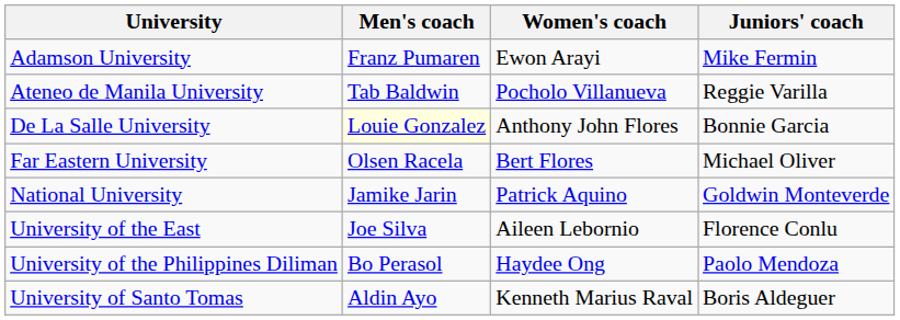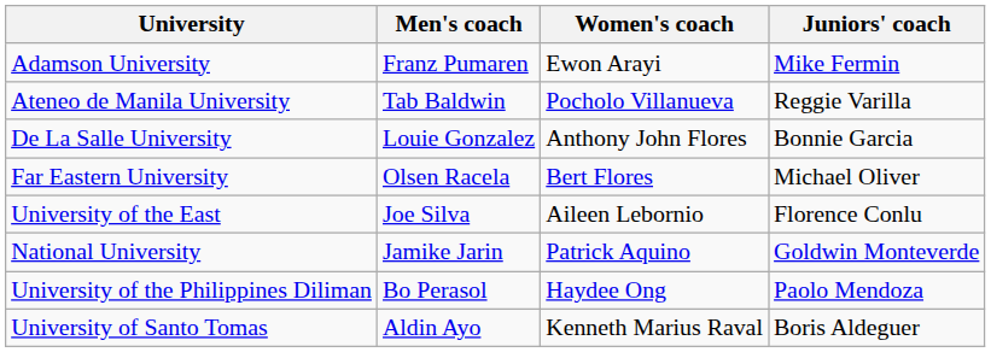De La Salle University | Men's coach: lightyellow background -> no background
rows swapped: National University <-> University of the East
